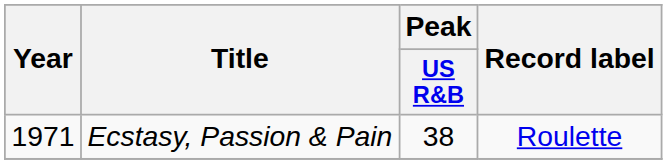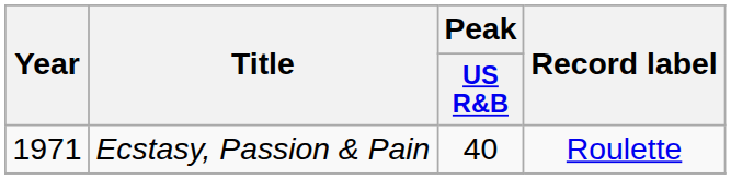Ecstasy, Passion & Pain | Peak / US R&B: 38 -> 40
